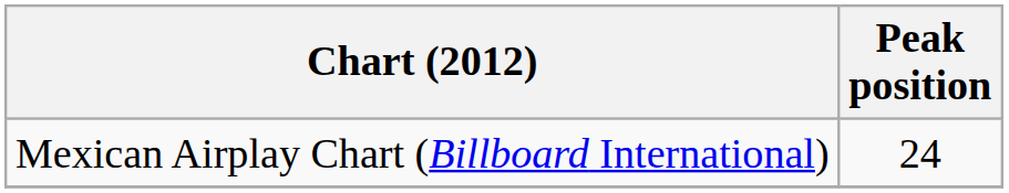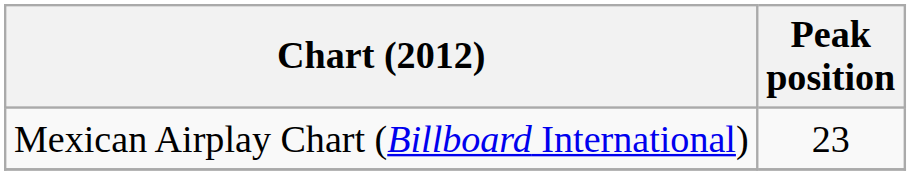Mexican Airplay Chart (Billboard International) | Peak position: 24 -> 23
